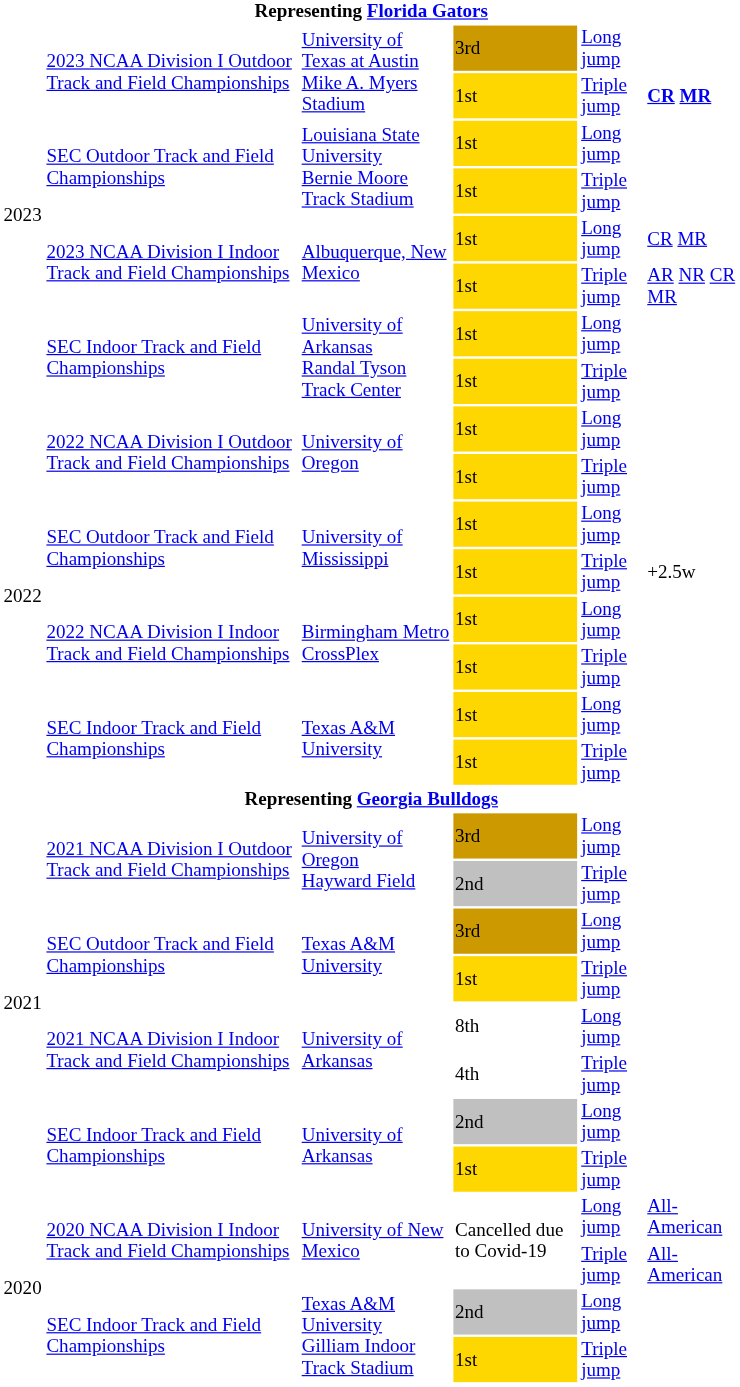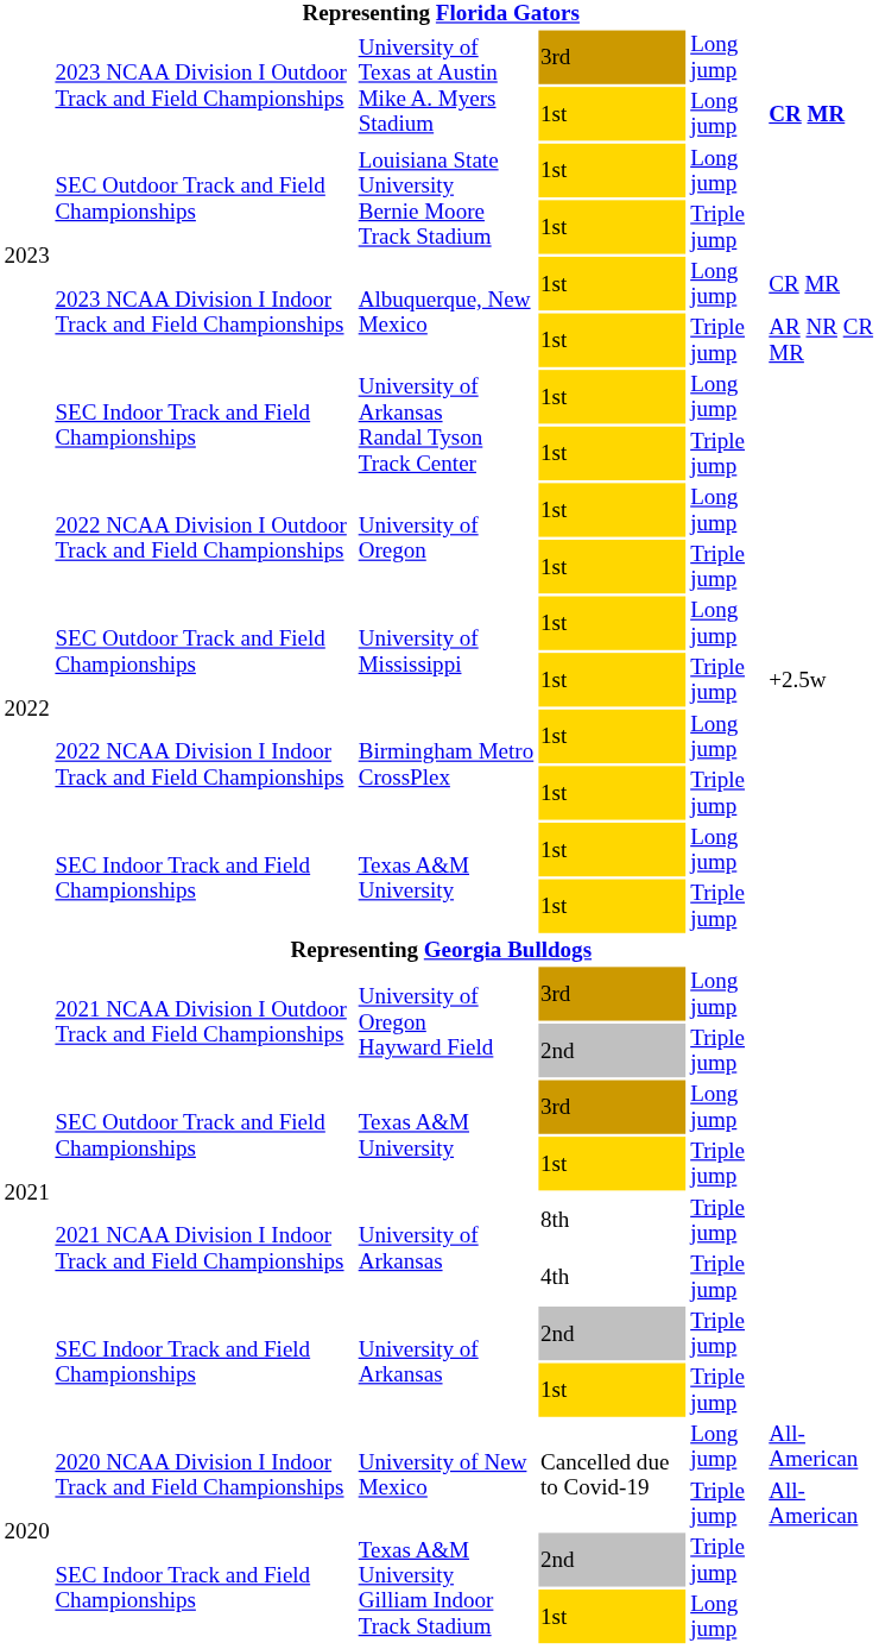University of Texas at Austin Mike A. Myers Stadium / 1st | column 5: Triple jump -> Long jump
University of Arkansas / 8th | column 5: Long jump -> Triple jump
University of Arkansas / 2nd | column 5: Long jump -> Triple jump
Texas A&M University Gilliam Indoor Track Stadium / 2nd | column 5: Long jump -> Triple jump
Texas A&M University Gilliam Indoor Track Stadium / 1st | column 5: Triple jump -> Long jump
